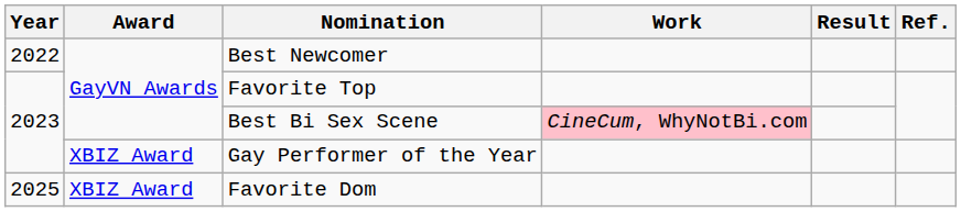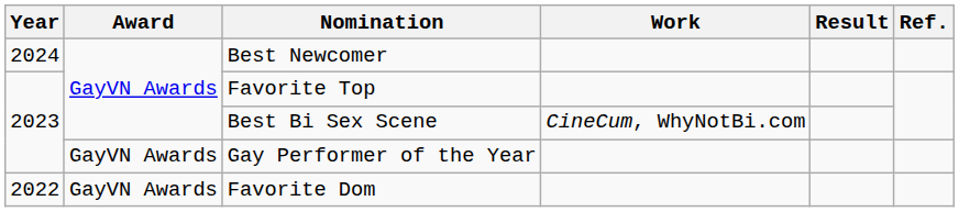Best Newcomer | Year: 2022 -> 2024
Best Bi Sex Scene | Work: pink background -> no background
Gay Performer of the Year | Award: XBIZ Award -> GayVN Awards
Favorite Dom | Year: 2025 -> 2022
Favorite Dom | Award: XBIZ Award -> GayVN Awards
